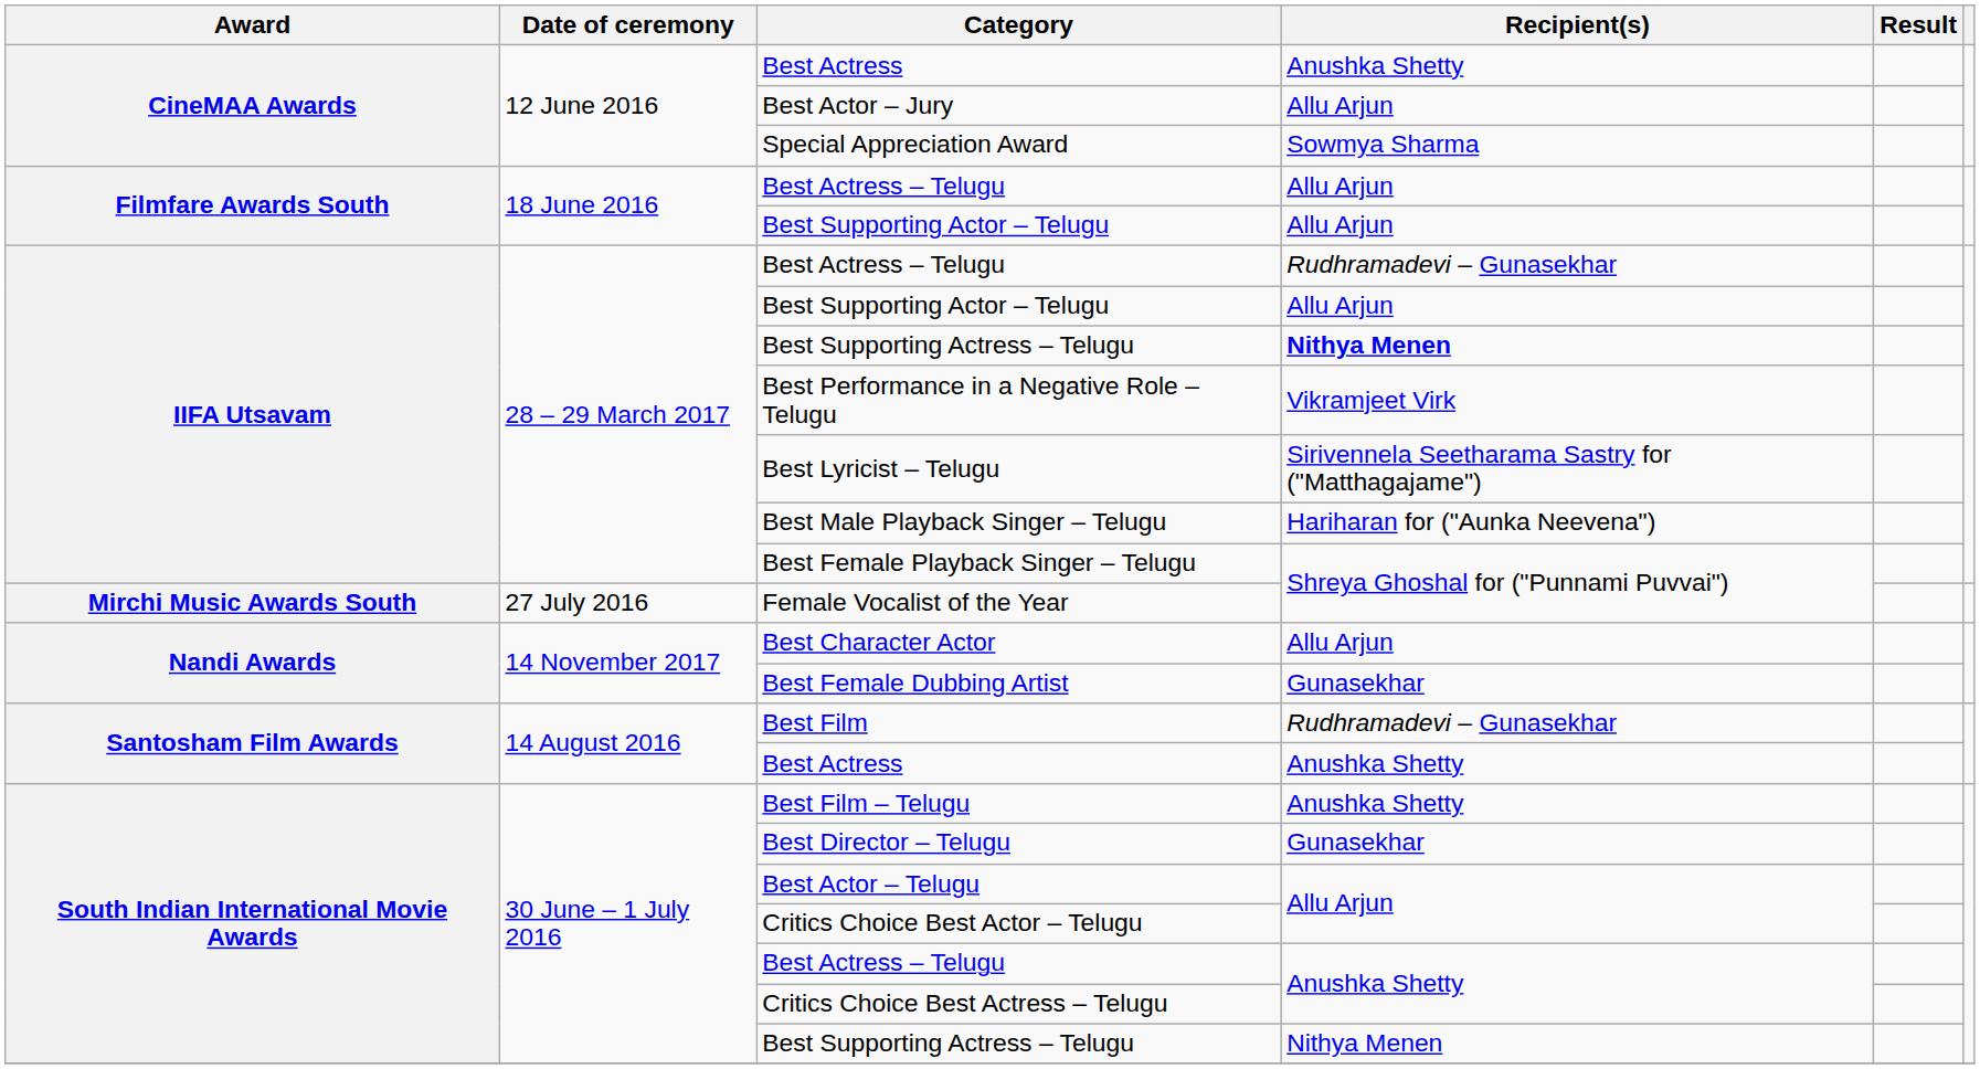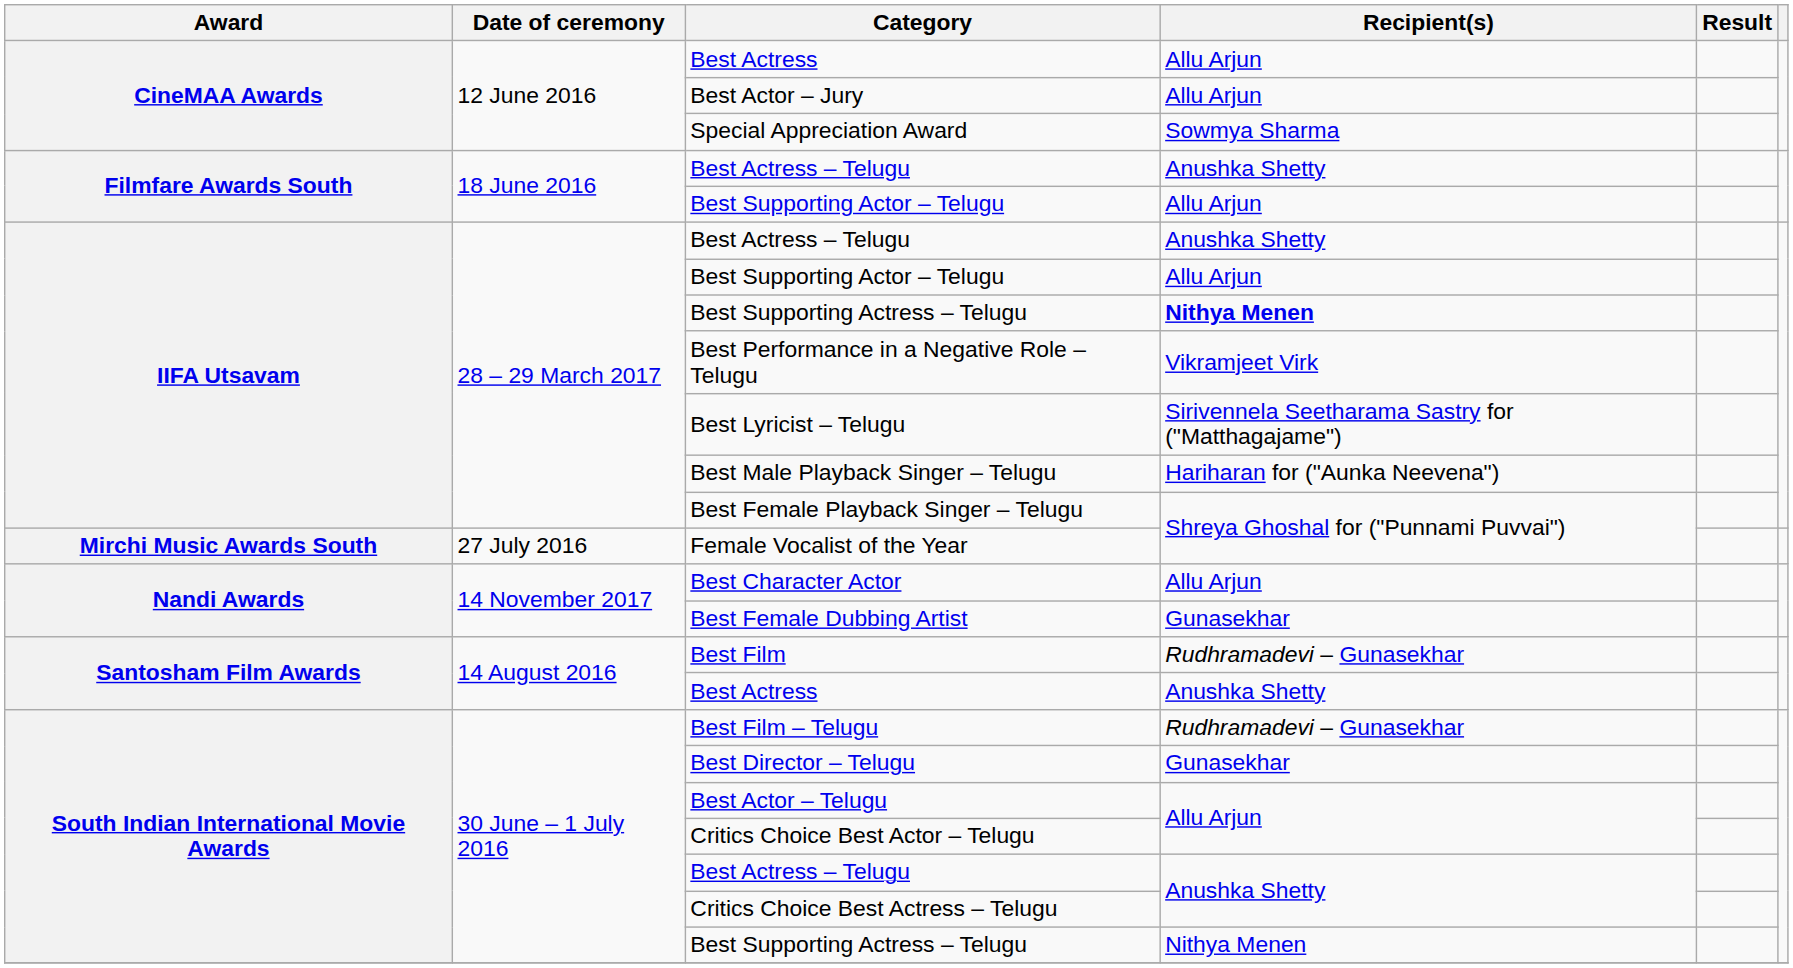CineMAA Awards / Best Actress | Recipient(s): Anushka Shetty -> Allu Arjun
Filmfare Awards South / Best Actress – Telugu | Recipient(s): Allu Arjun -> Anushka Shetty
IIFA Utsavam / Best Actress – Telugu | Recipient(s): Rudhramadevi – Gunasekhar -> Anushka Shetty
Best Film – Telugu | Recipient(s): Anushka Shetty -> Rudhramadevi – Gunasekhar
